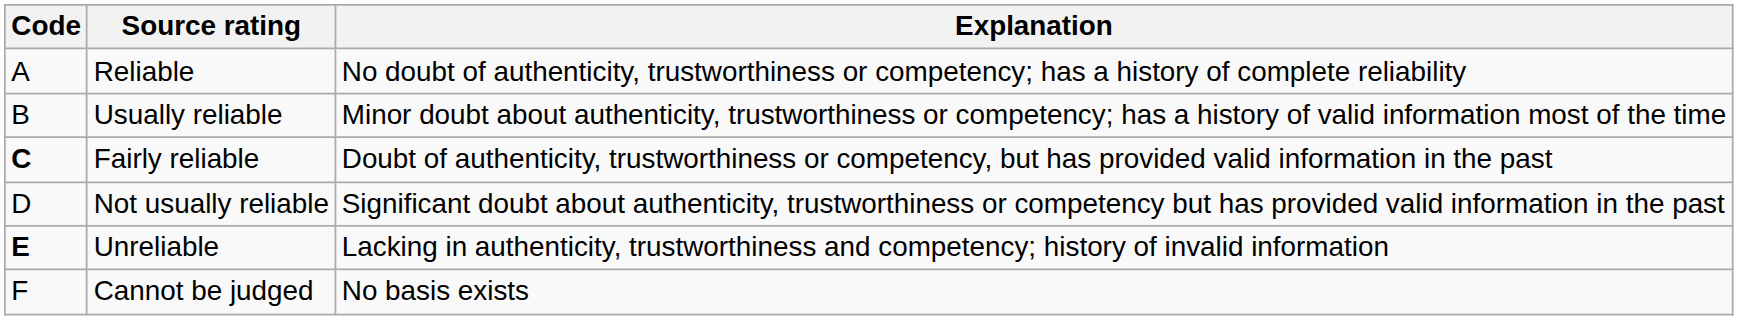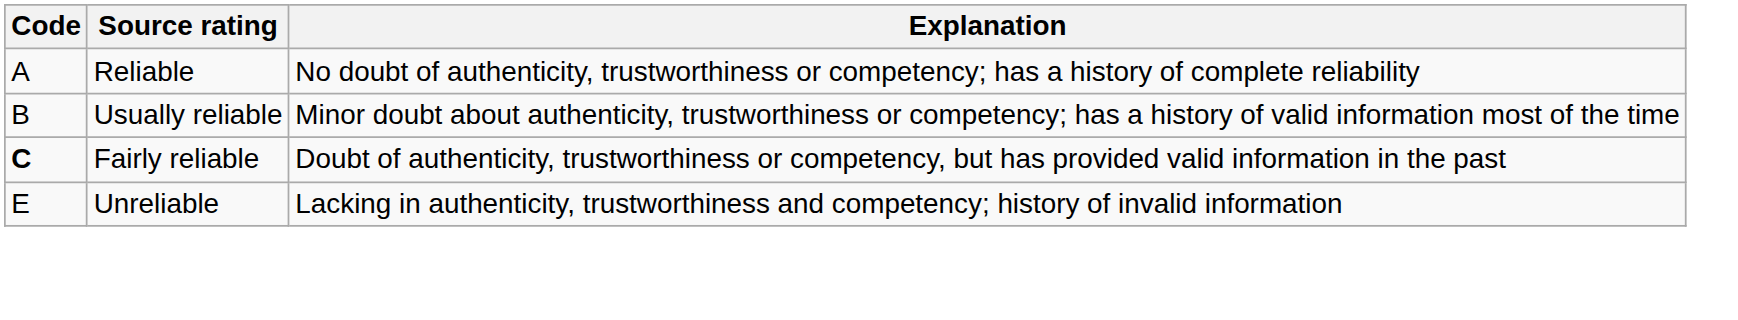- row: D | Not usually reliable | Significant doubt about authenticity, trustworthiness or competency but has provided valid information in the past
Unreliable | Code: bold -> normal
- row: F | Cannot be judged | No basis exists
